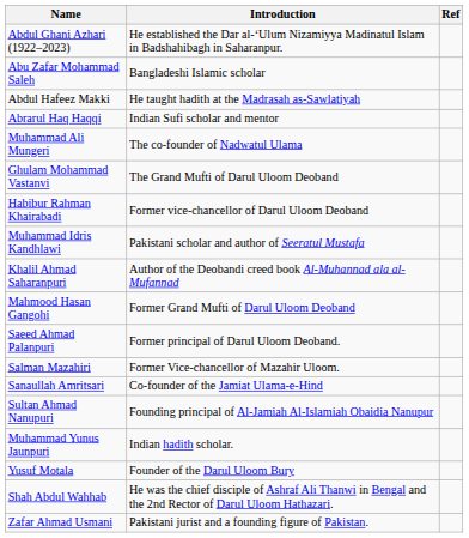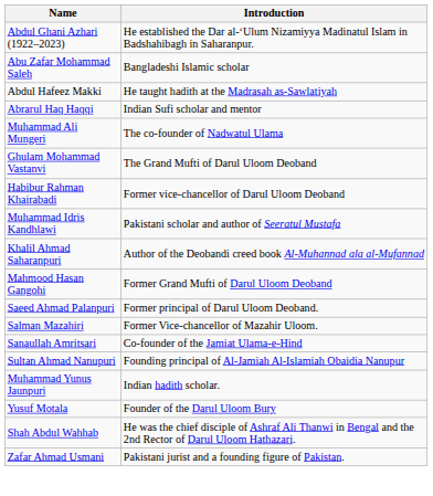- column: Ref
